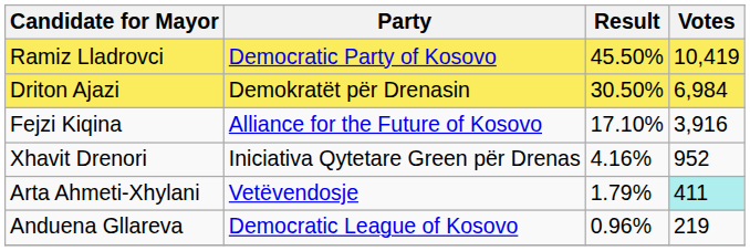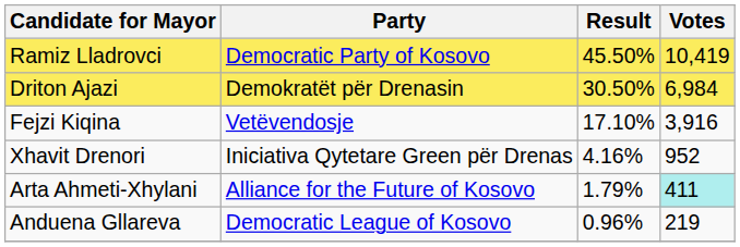Fejzi Kiqina | Party: Alliance for the Future of Kosovo -> Vetëvendosje
Arta Ahmeti-Xhylani | Party: Vetëvendosje -> Alliance for the Future of Kosovo
